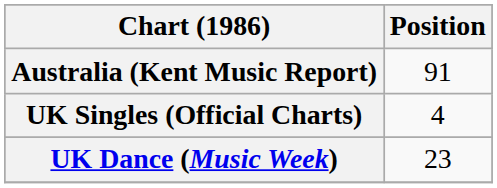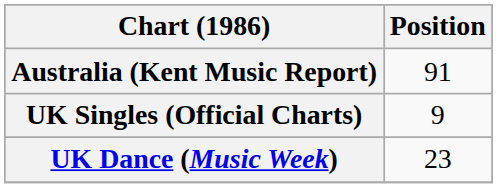UK Singles (Official Charts) | Position: 4 -> 9
